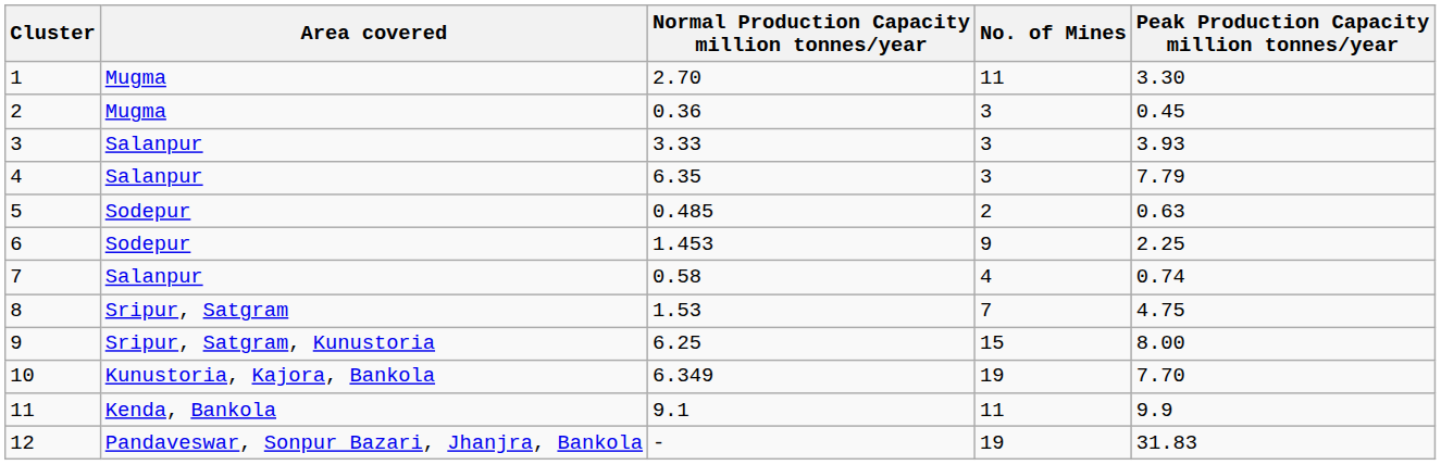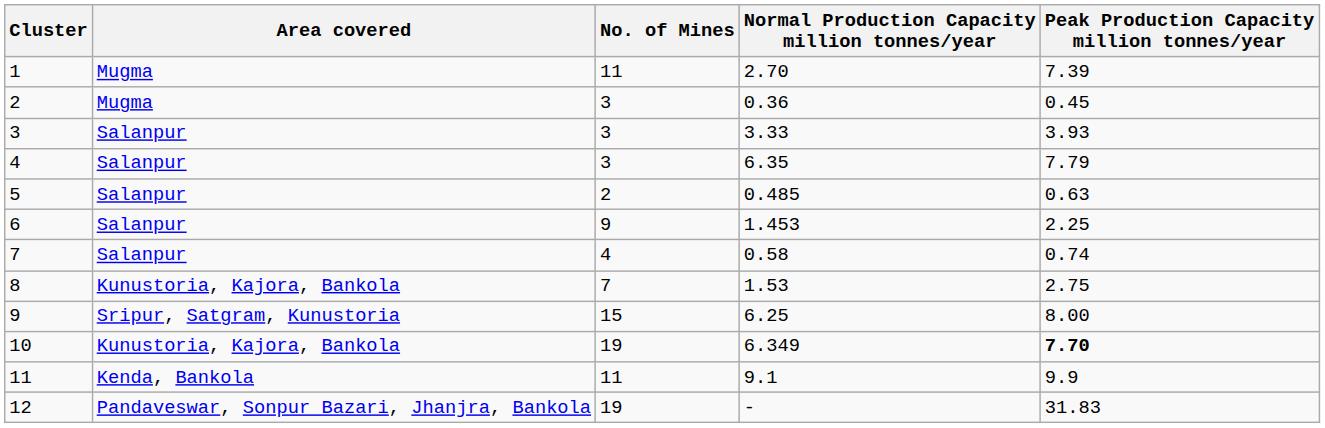columns swapped: No. of Mines <-> Normal Production Capacity million tonnes/year
1 | Peak Production Capacity million tonnes/year: 3.30 -> 7.39
5 | Area covered: Sodepur -> Salanpur
6 | Area covered: Sodepur -> Salanpur
8 | Area covered: Sripur, Satgram -> Kunustoria, Kajora, Bankola
8 | Peak Production Capacity million tonnes/year: 4.75 -> 2.75
10 | Peak Production Capacity million tonnes/year: normal -> bold
